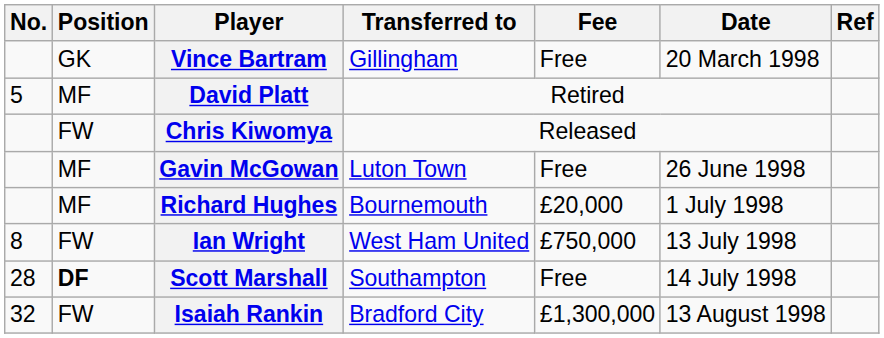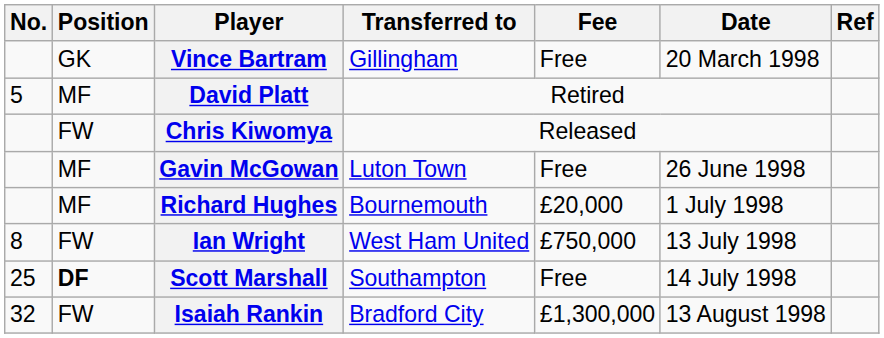Scott Marshall | No.: 28 -> 25
